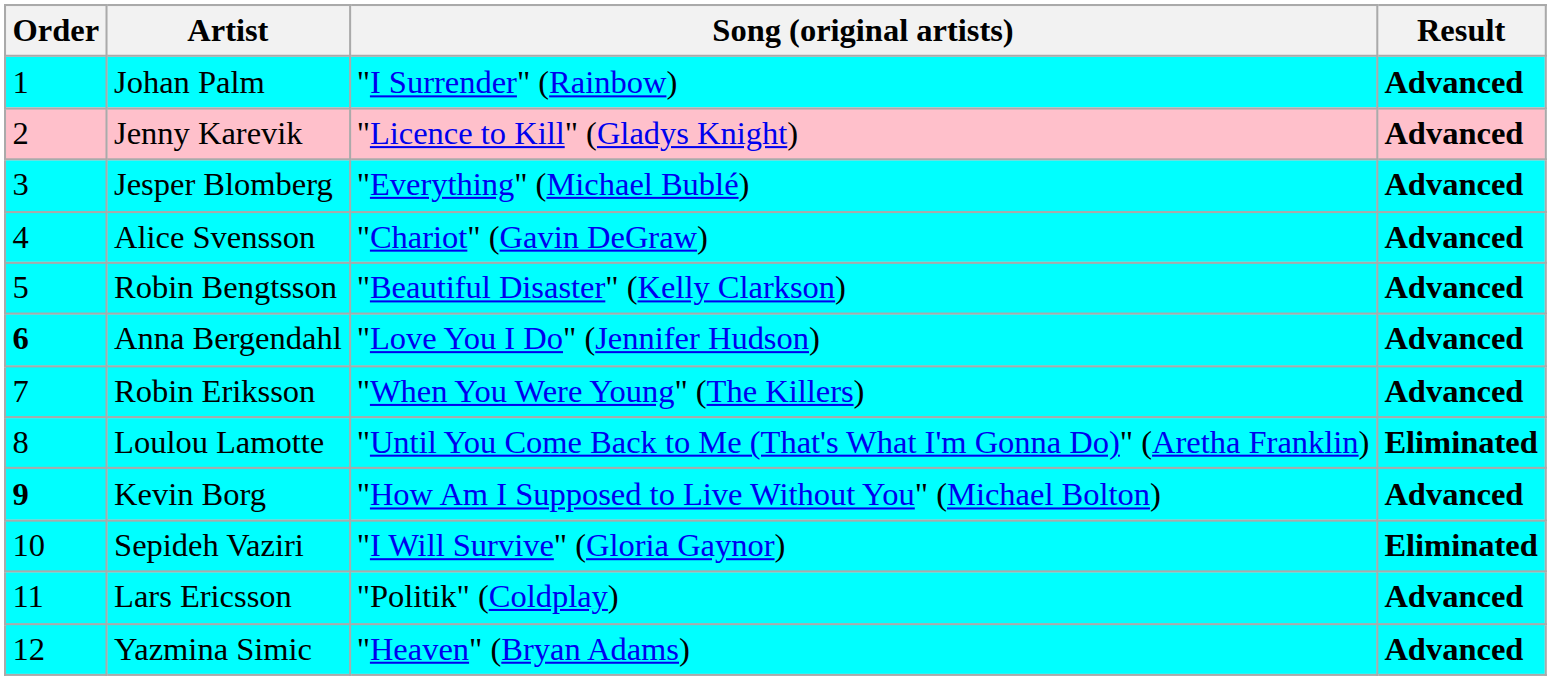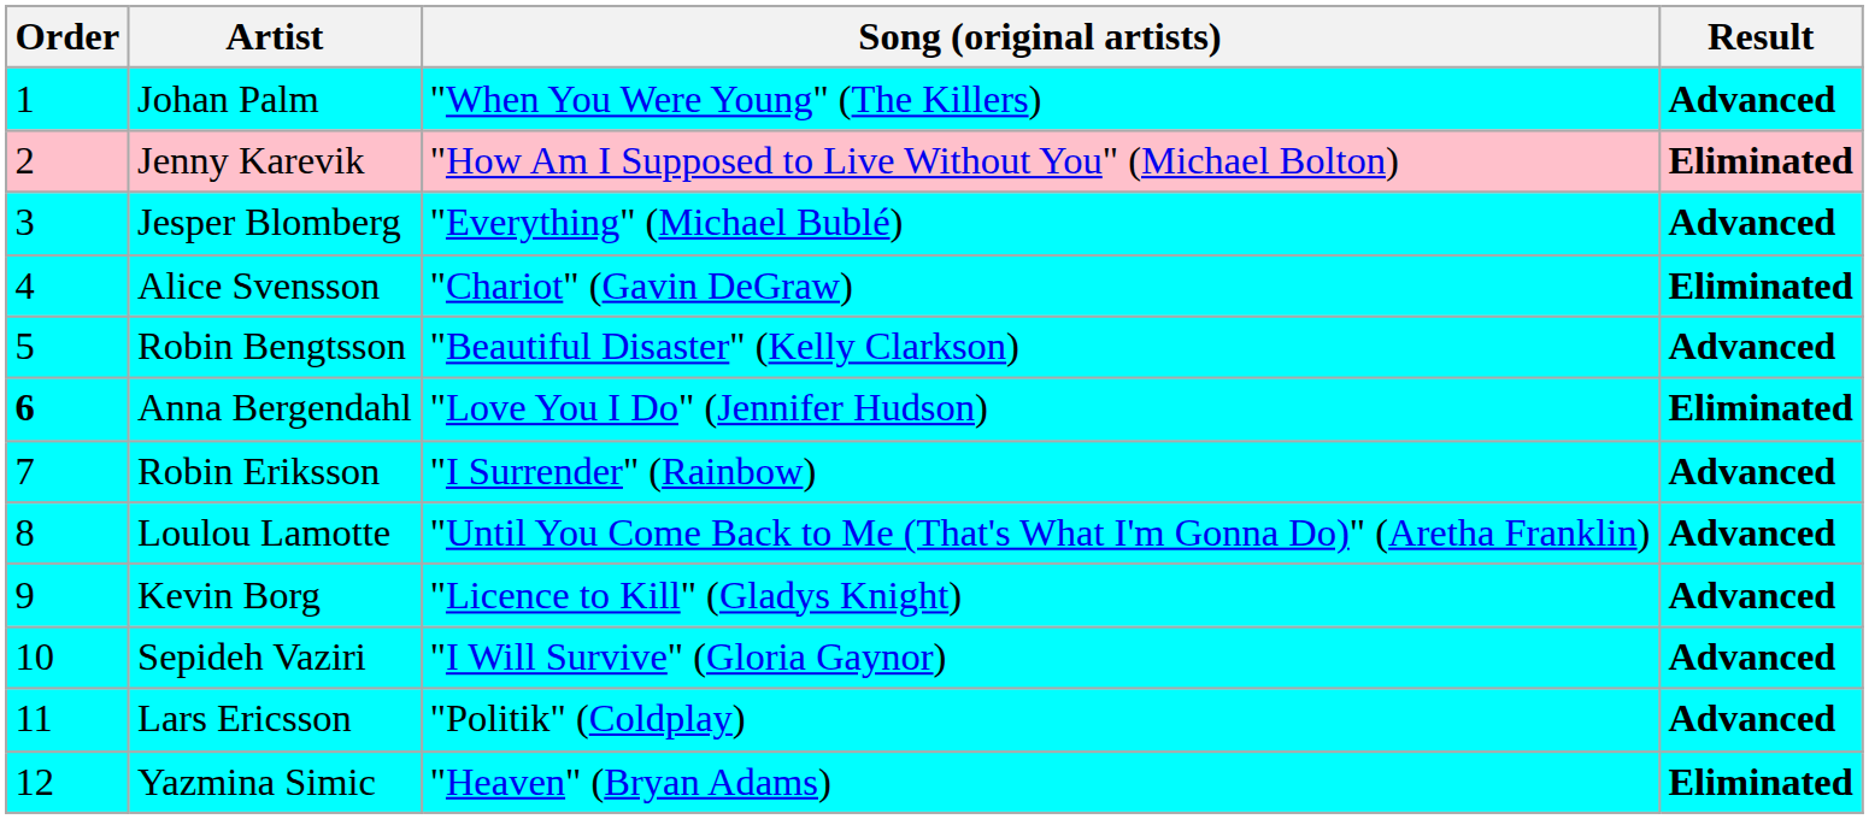Johan Palm | Song (original artists): "I Surrender" (Rainbow) -> "When You Were Young" (The Killers)
Jenny Karevik | Song (original artists): "Licence to Kill" (Gladys Knight) -> "How Am I Supposed to Live Without You" (Michael Bolton)
Jenny Karevik | Result: Advanced -> Eliminated
Alice Svensson | Result: Advanced -> Eliminated
Anna Bergendahl | Result: Advanced -> Eliminated
Robin Eriksson | Song (original artists): "When You Were Young" (The Killers) -> "I Surrender" (Rainbow)
Loulou Lamotte | Result: Eliminated -> Advanced
Kevin Borg | Order: bold -> normal
Kevin Borg | Song (original artists): "How Am I Supposed to Live Without You" (Michael Bolton) -> "Licence to Kill" (Gladys Knight)
Sepideh Vaziri | Result: Eliminated -> Advanced
Yazmina Simic | Result: Advanced -> Eliminated
